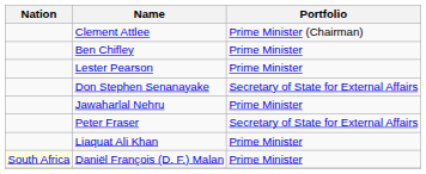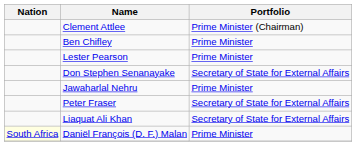Liaquat Ali Khan | Portfolio: Prime Minister -> Secretary of State for External Affairs
